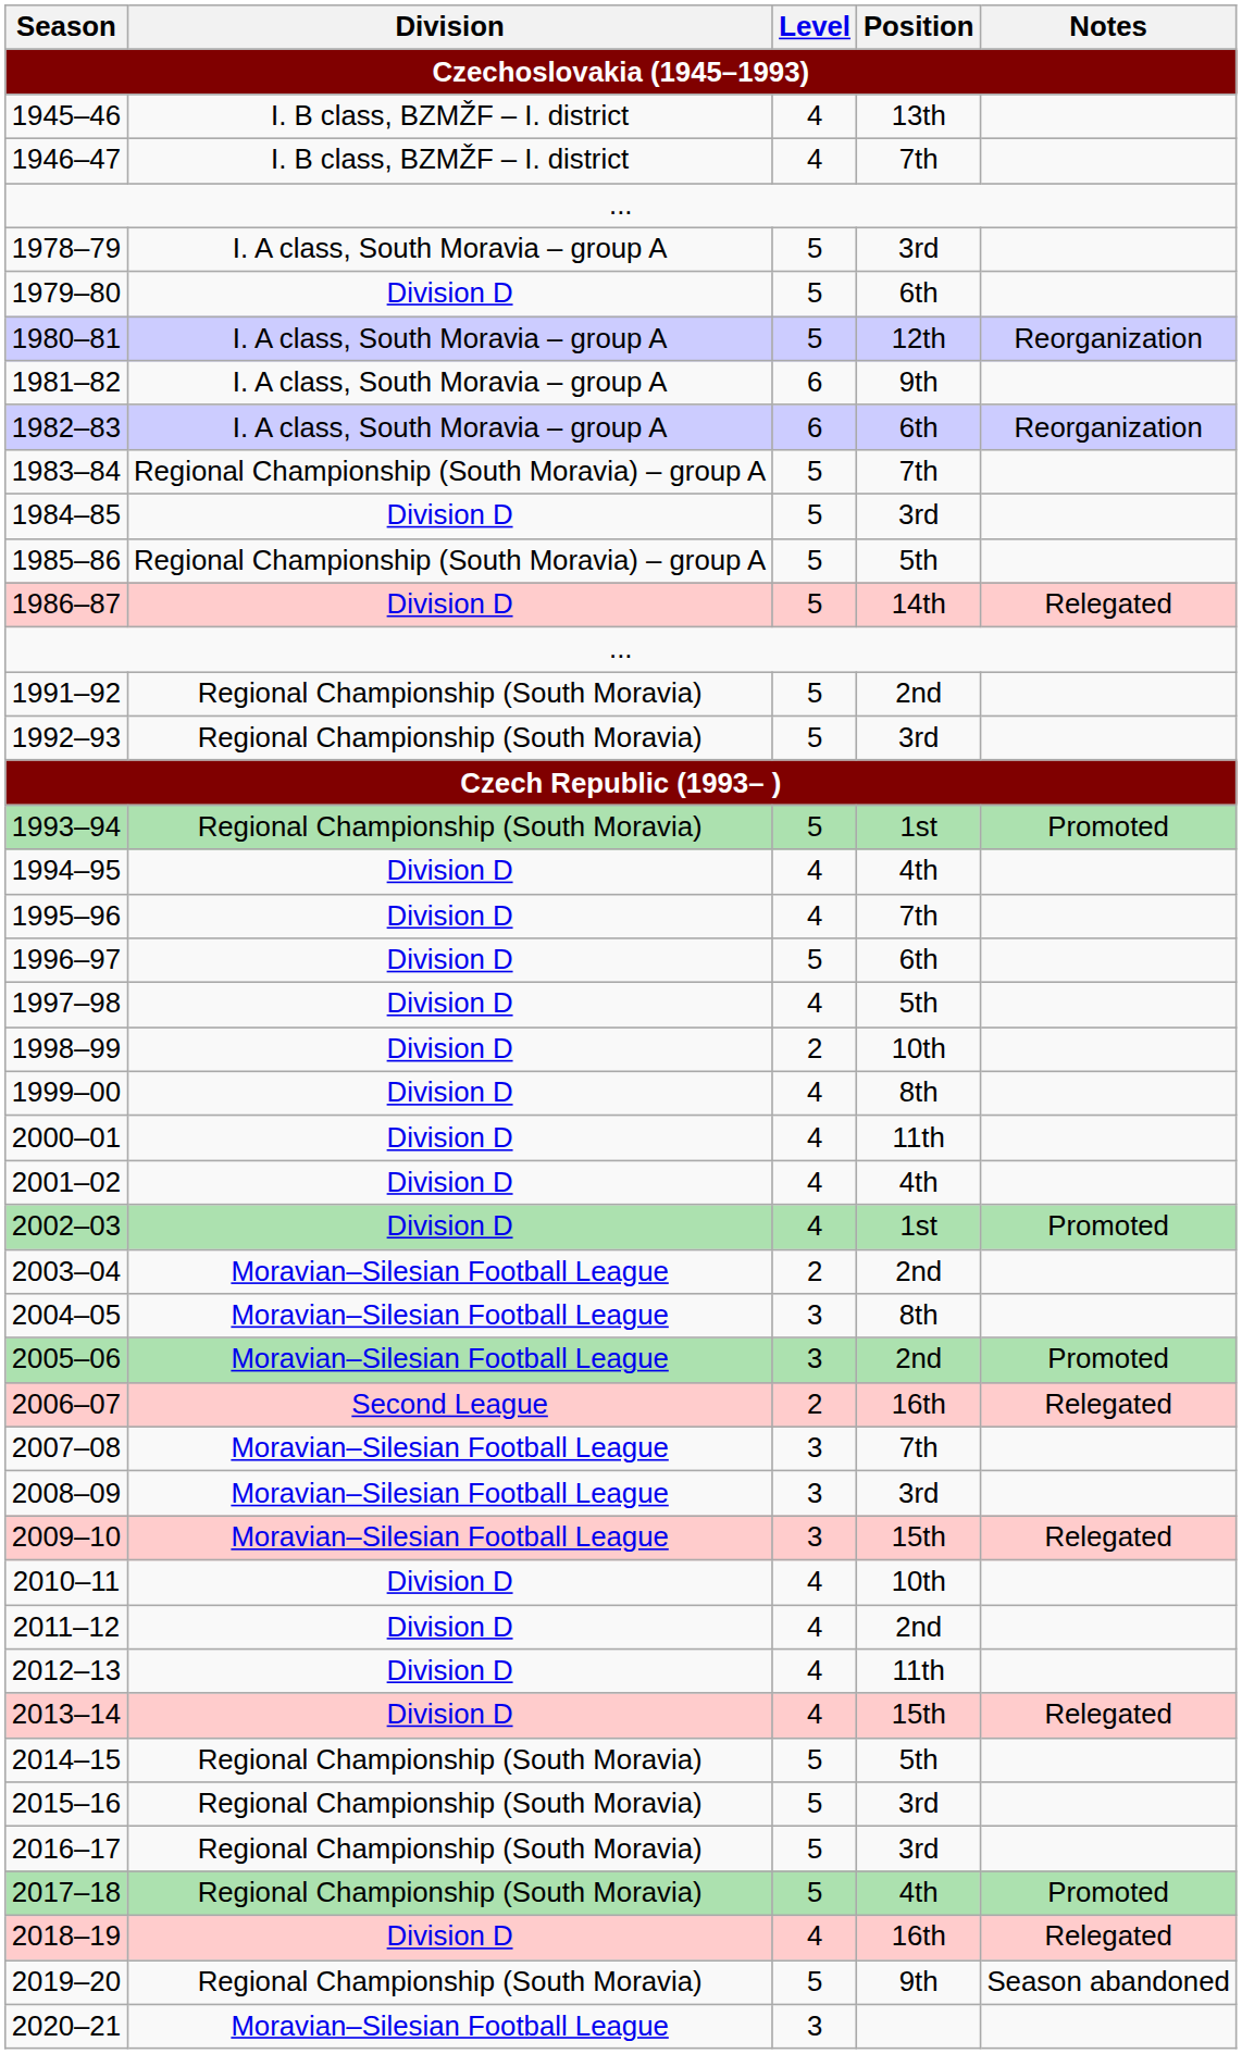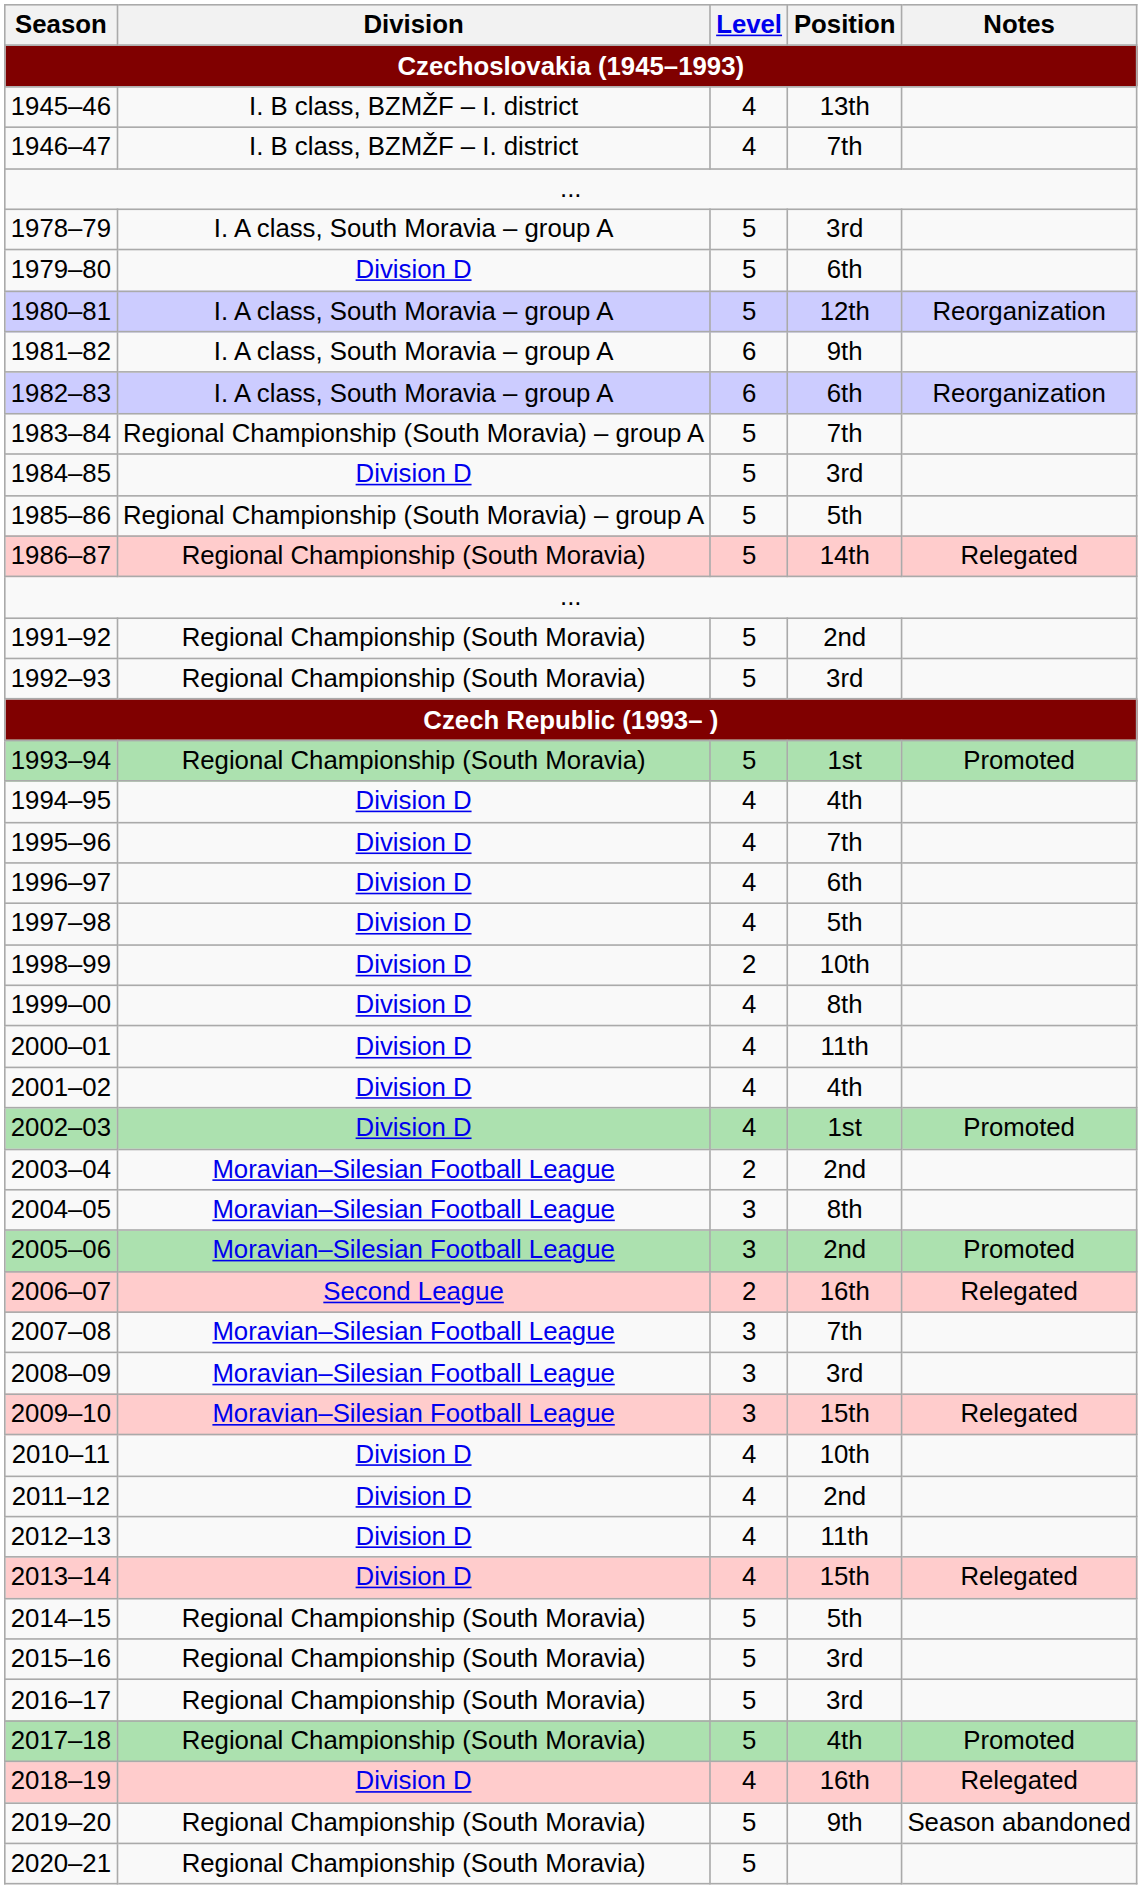1986–87 | Division: Division D -> Regional Championship (South Moravia)
1996–97 | Level: 5 -> 4
2020–21 | Division: Moravian–Silesian Football League -> Regional Championship (South Moravia)
2020–21 | Level: 3 -> 5
